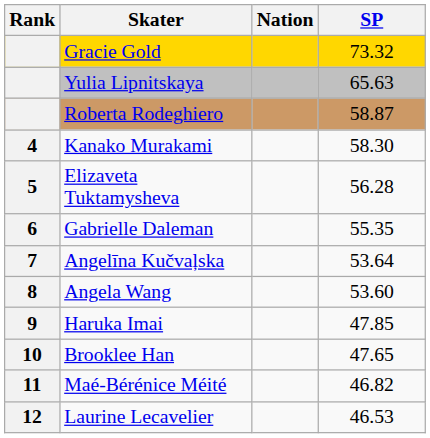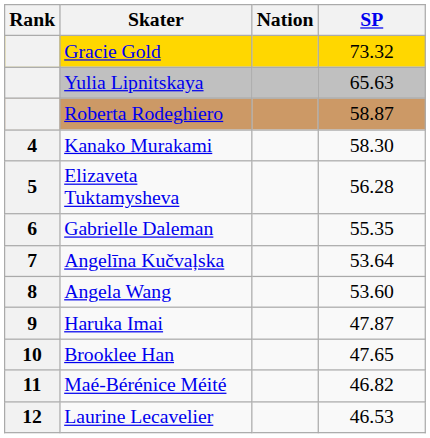Haruka Imai | SP: 47.85 -> 47.87
